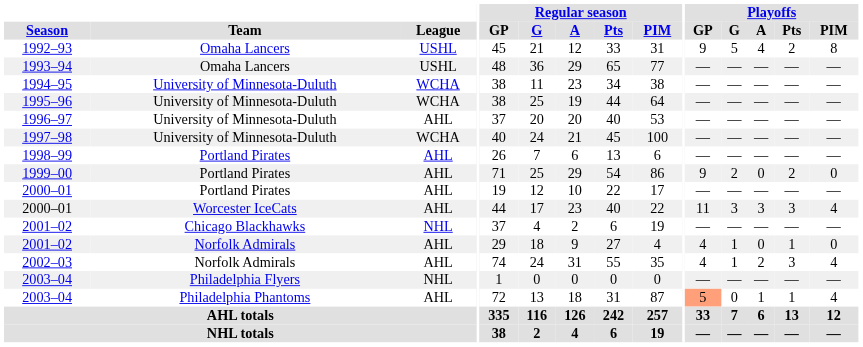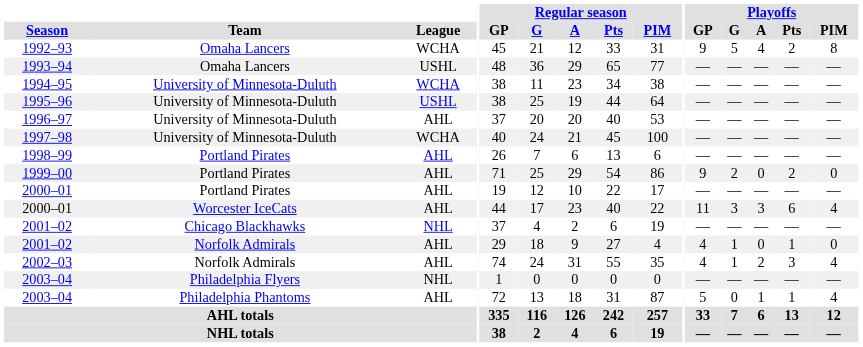1992–93 | League: USHL -> WCHA
1995–96 | League: WCHA -> USHL
2000–01 / Worcester IceCats | Playoffs / Pts: 3 -> 6
2003–04 / Philadelphia Phantoms | Playoffs / GP: lightsalmon background -> no background
